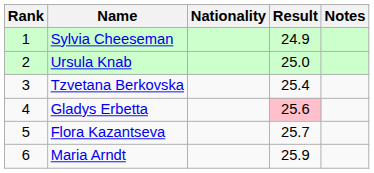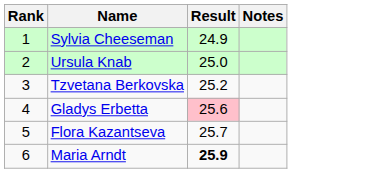- column: Nationality
Tzvetana Berkovska | Result: 25.4 -> 25.2
Maria Arndt | Result: normal -> bold
